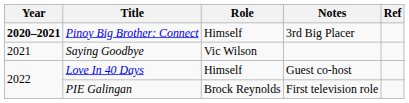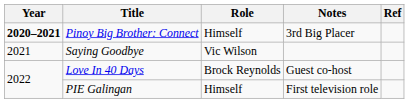Love In 40 Days | Role: Himself -> Brock Reynolds
PIE Galingan | Role: Brock Reynolds -> Himself
